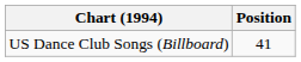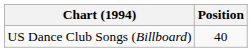US Dance Club Songs (Billboard) | Position: 41 -> 40
